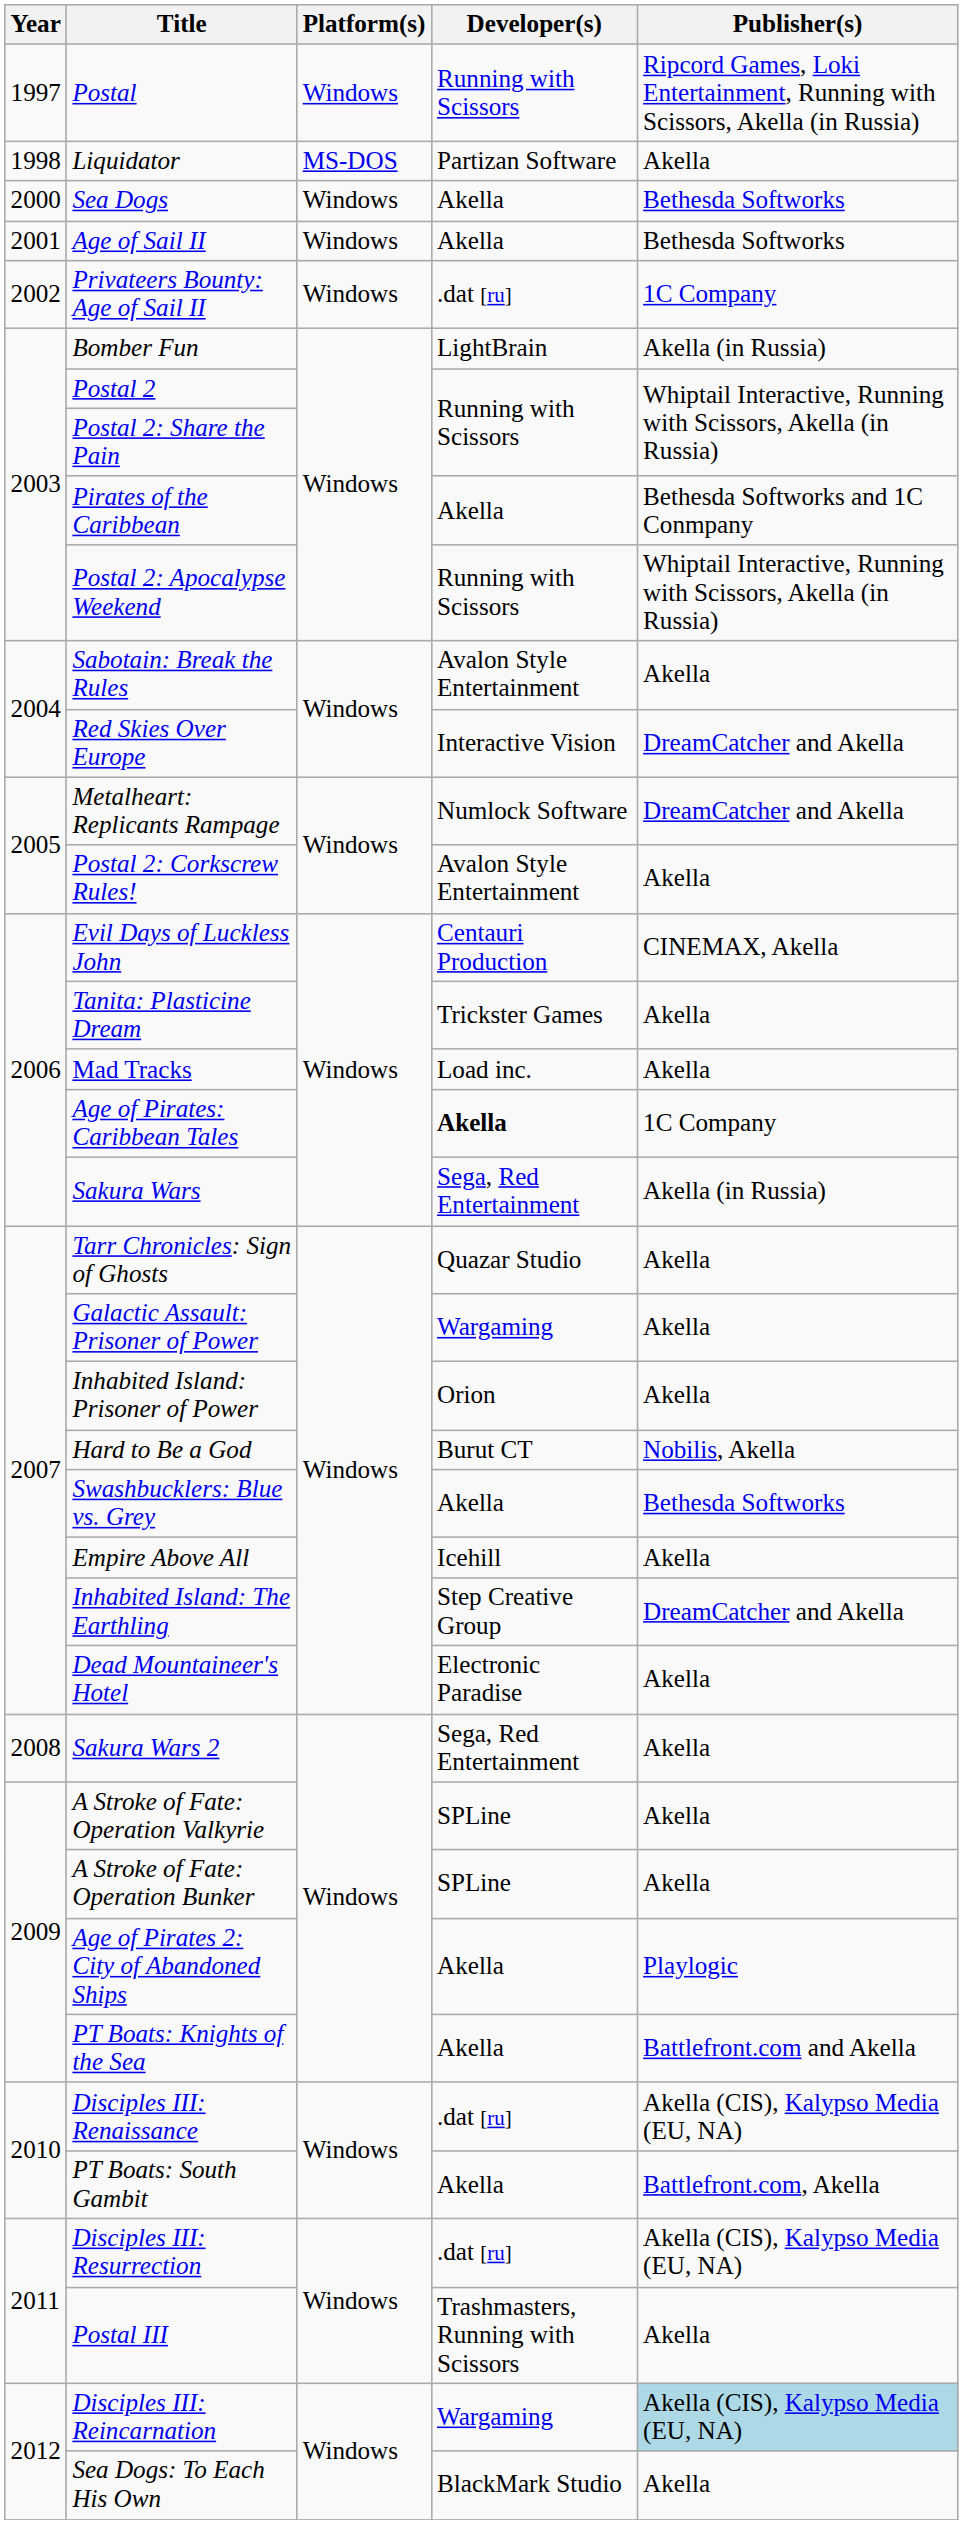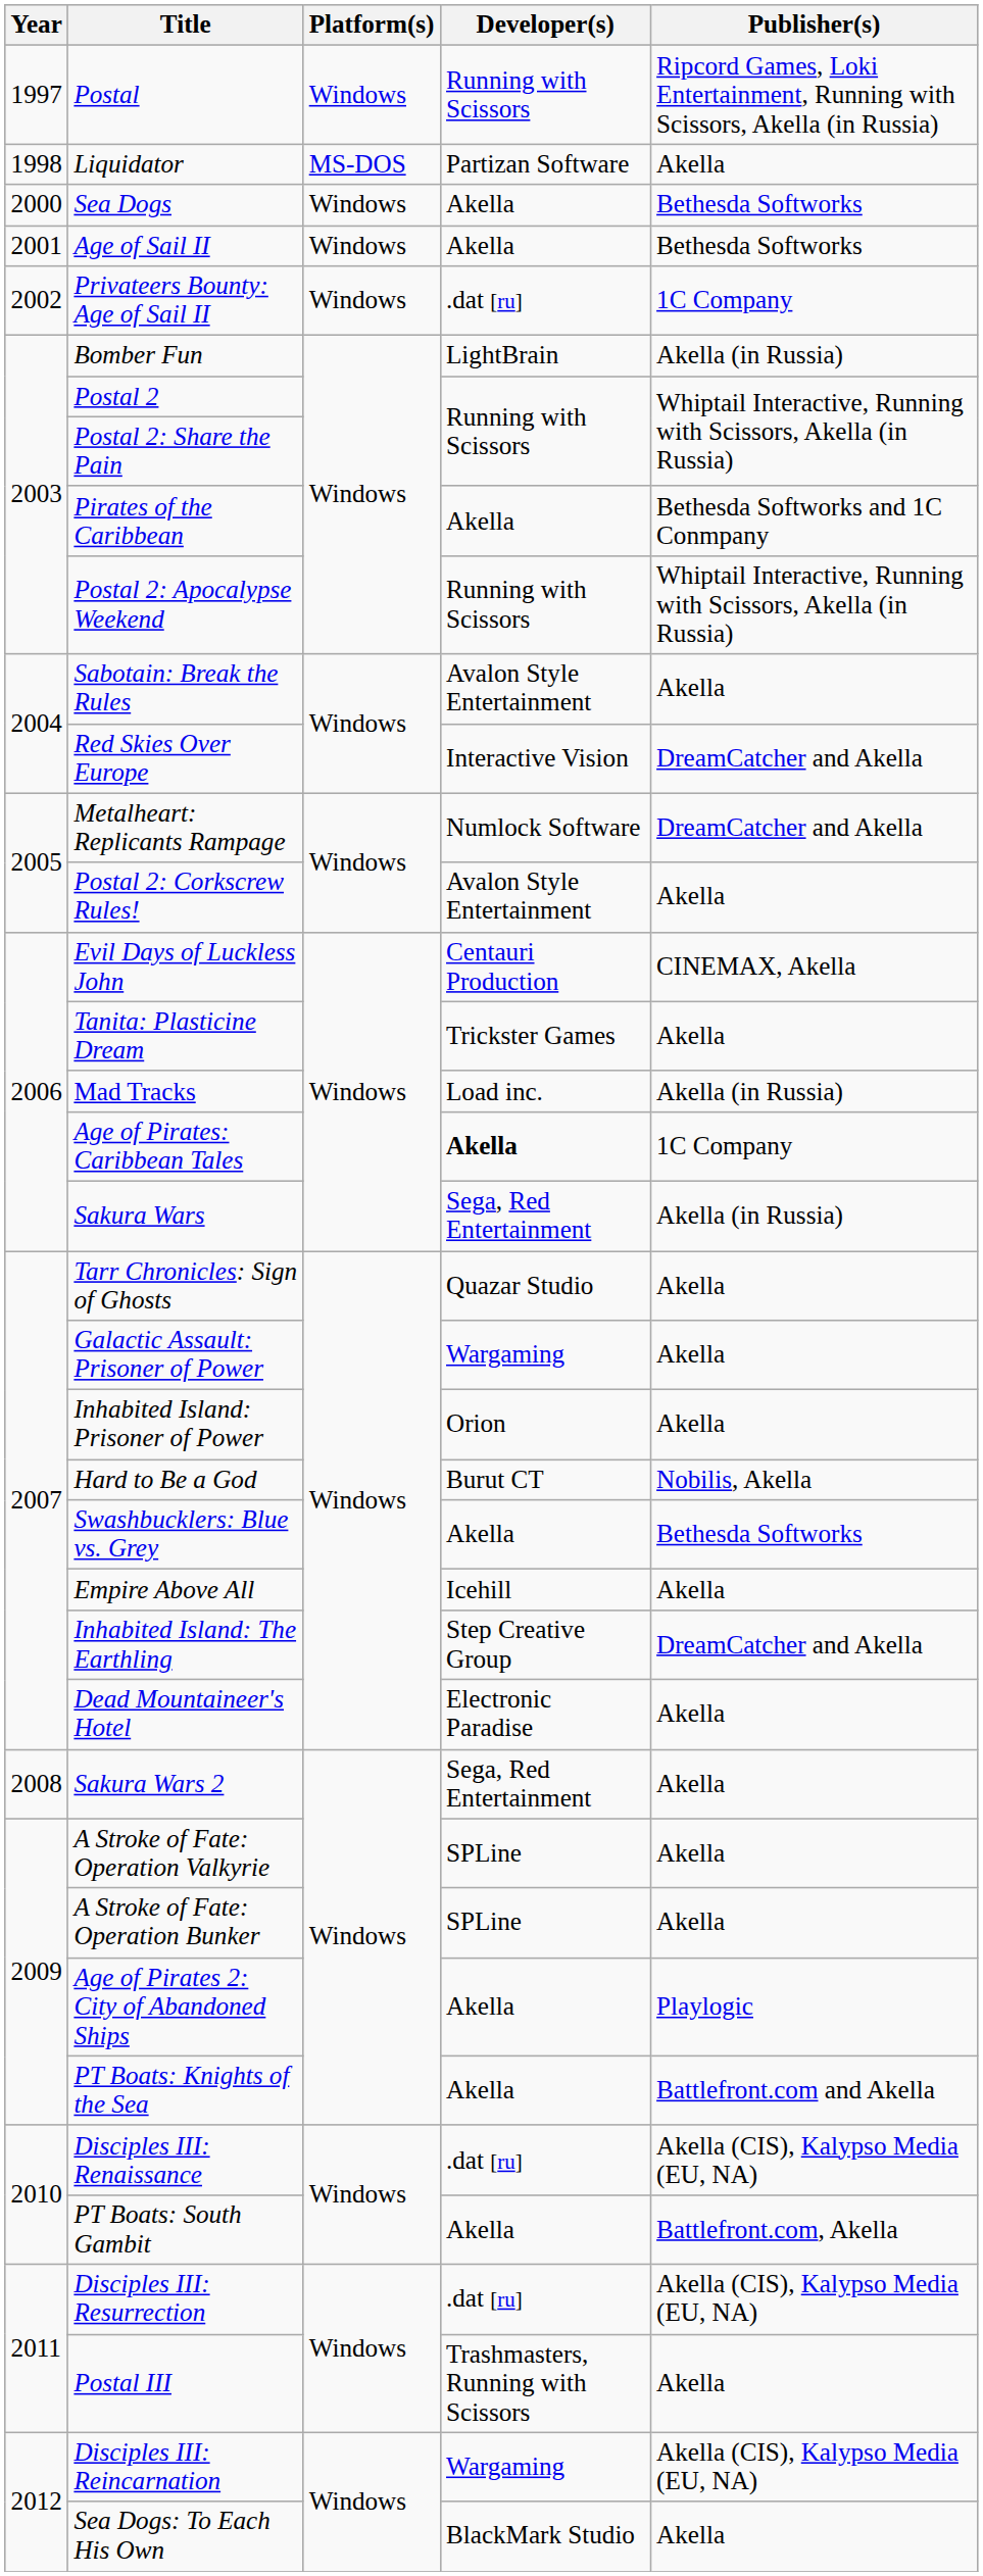Mad Tracks | Publisher(s): Akella -> Akella (in Russia)
Disciples III: Reincarnation | Publisher(s): lightblue background -> no background
